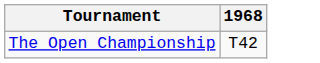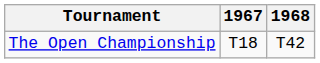+ column: 1967 | T18
